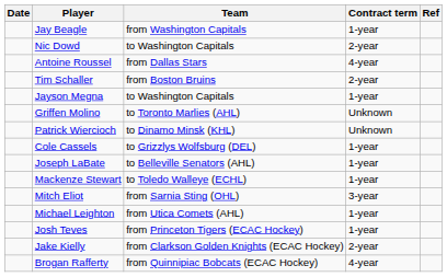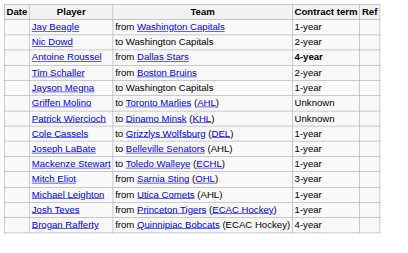Antoine Roussel | Contract term: normal -> bold
- row: Jake Kielly | from Clarkson Golden Knights (ECAC Hockey) | 2-year
